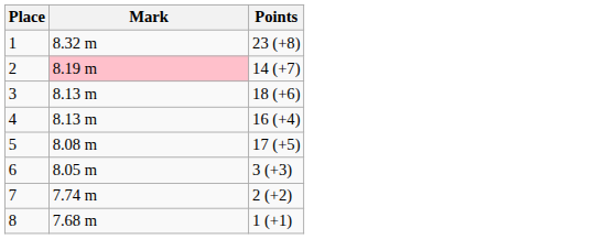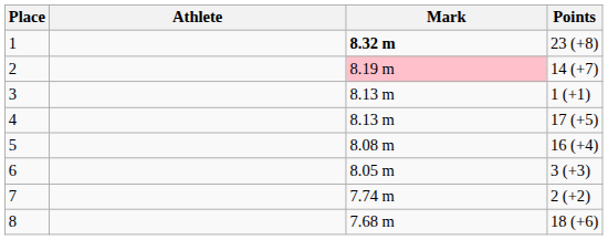+ column: Athlete
1 | Mark: normal -> bold
3 | Points: 18 (+6) -> 1 (+1)
4 | Points: 16 (+4) -> 17 (+5)
5 | Points: 17 (+5) -> 16 (+4)
8 | Points: 1 (+1) -> 18 (+6)
